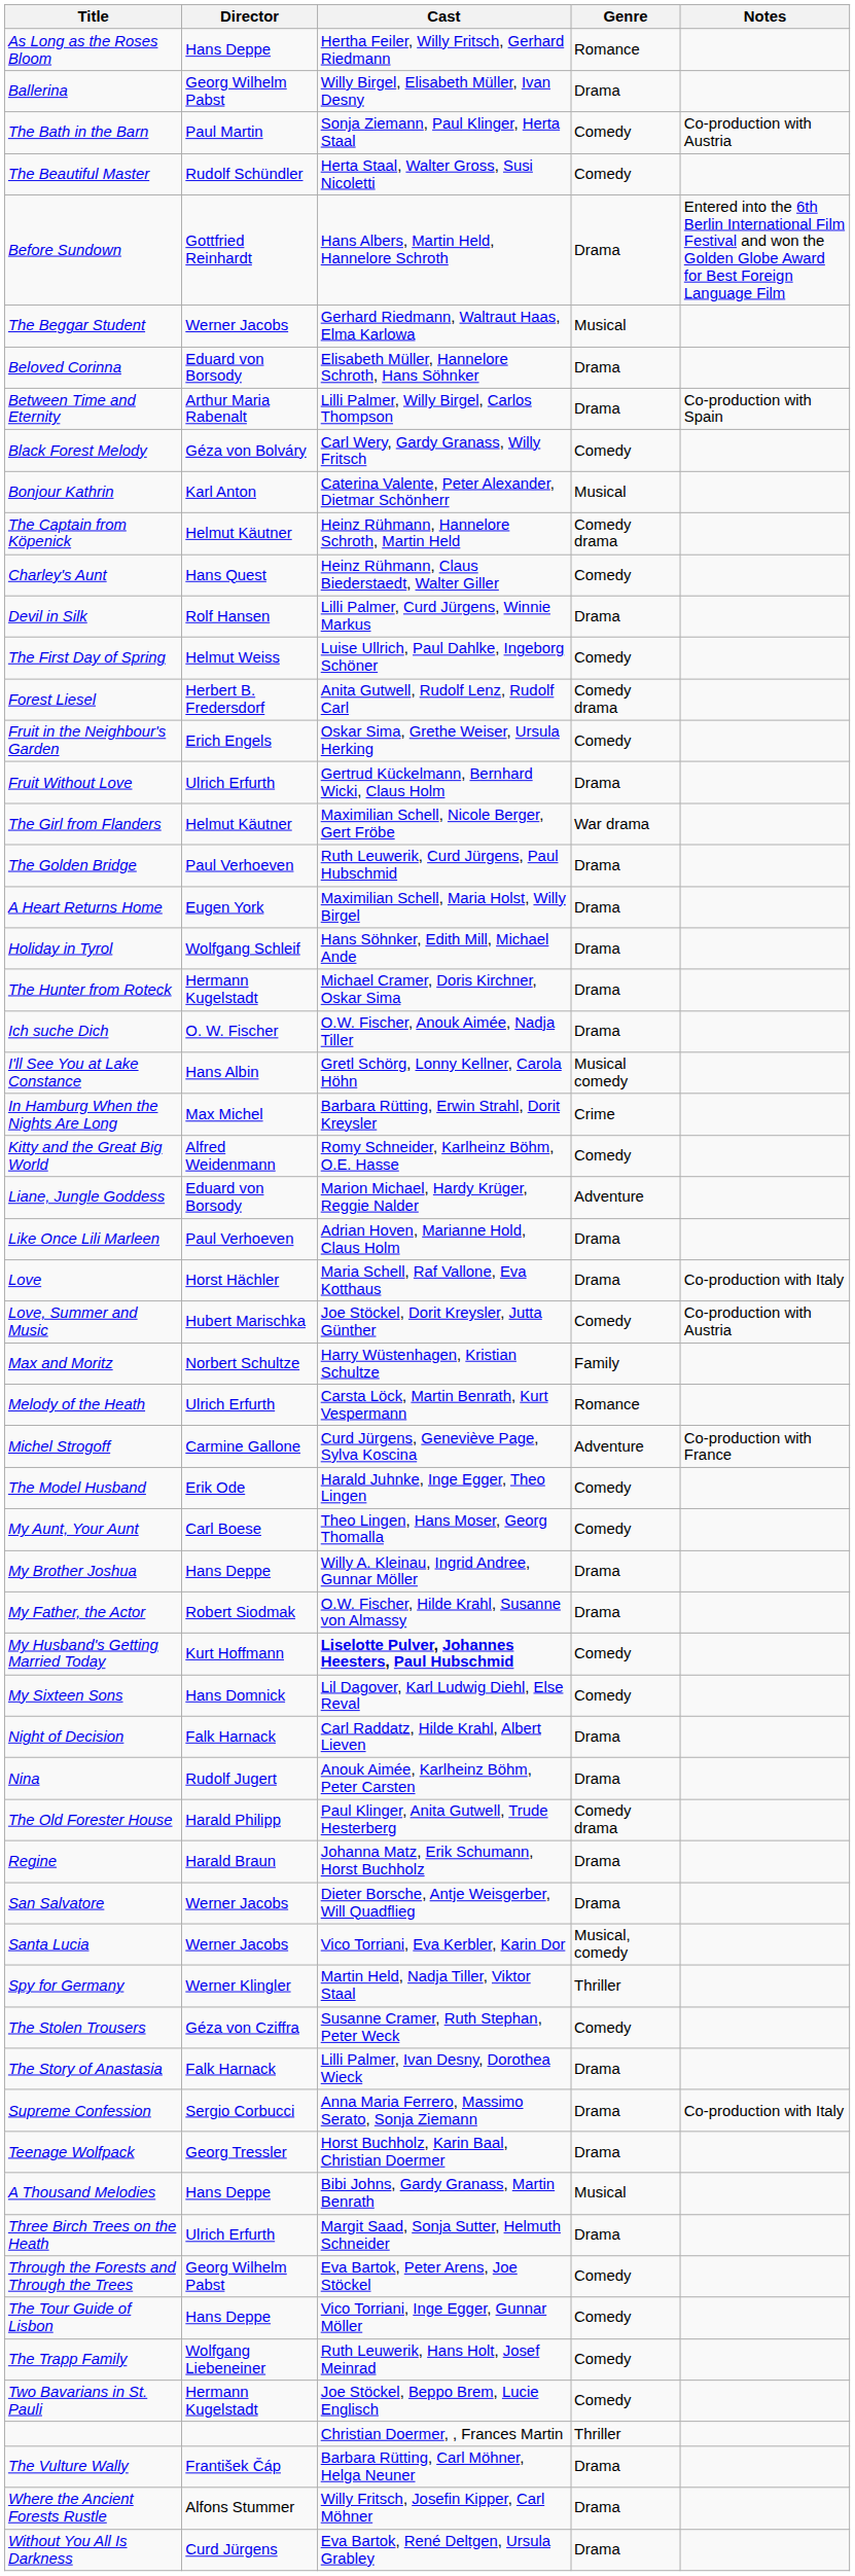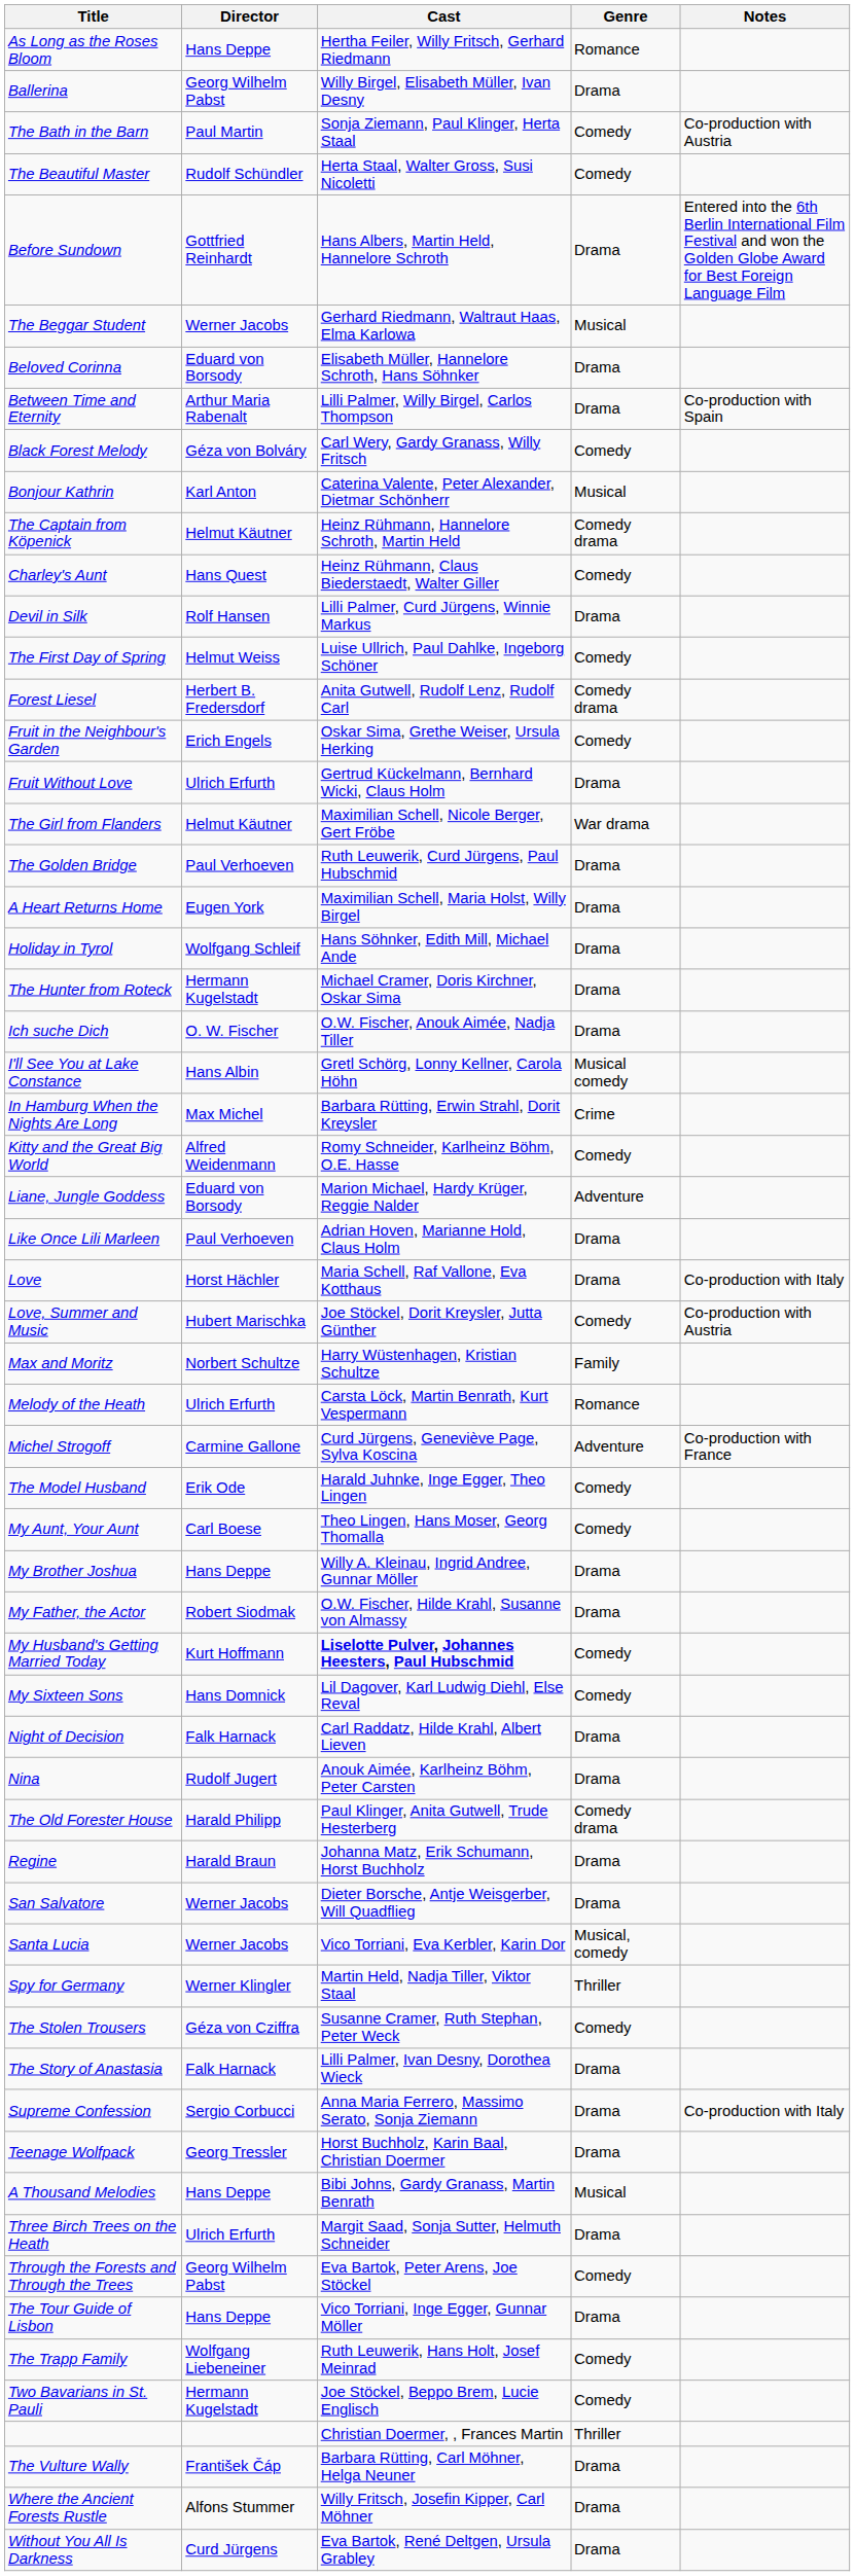The Tour Guide of Lisbon | Genre: Comedy -> Drama
